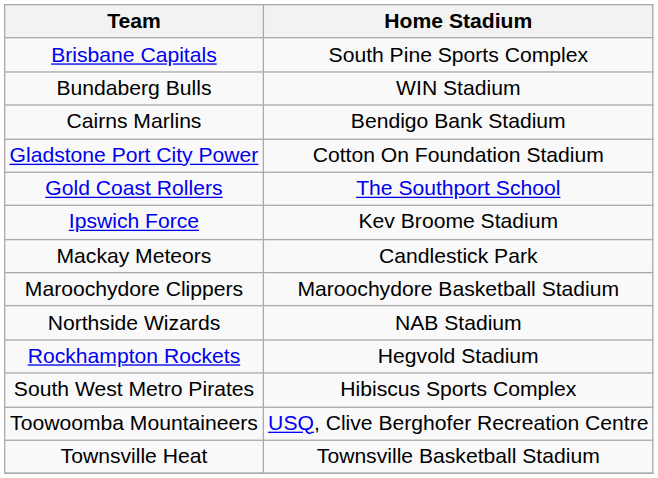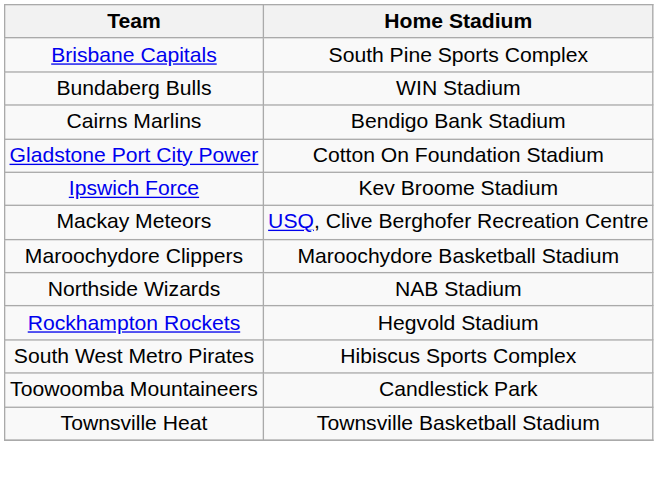- row: Gold Coast Rollers | The Southport School
Mackay Meteors | Home Stadium: Candlestick Park -> USQ, Clive Berghofer Recreation Centre
Toowoomba Mountaineers | Home Stadium: USQ, Clive Berghofer Recreation Centre -> Candlestick Park
